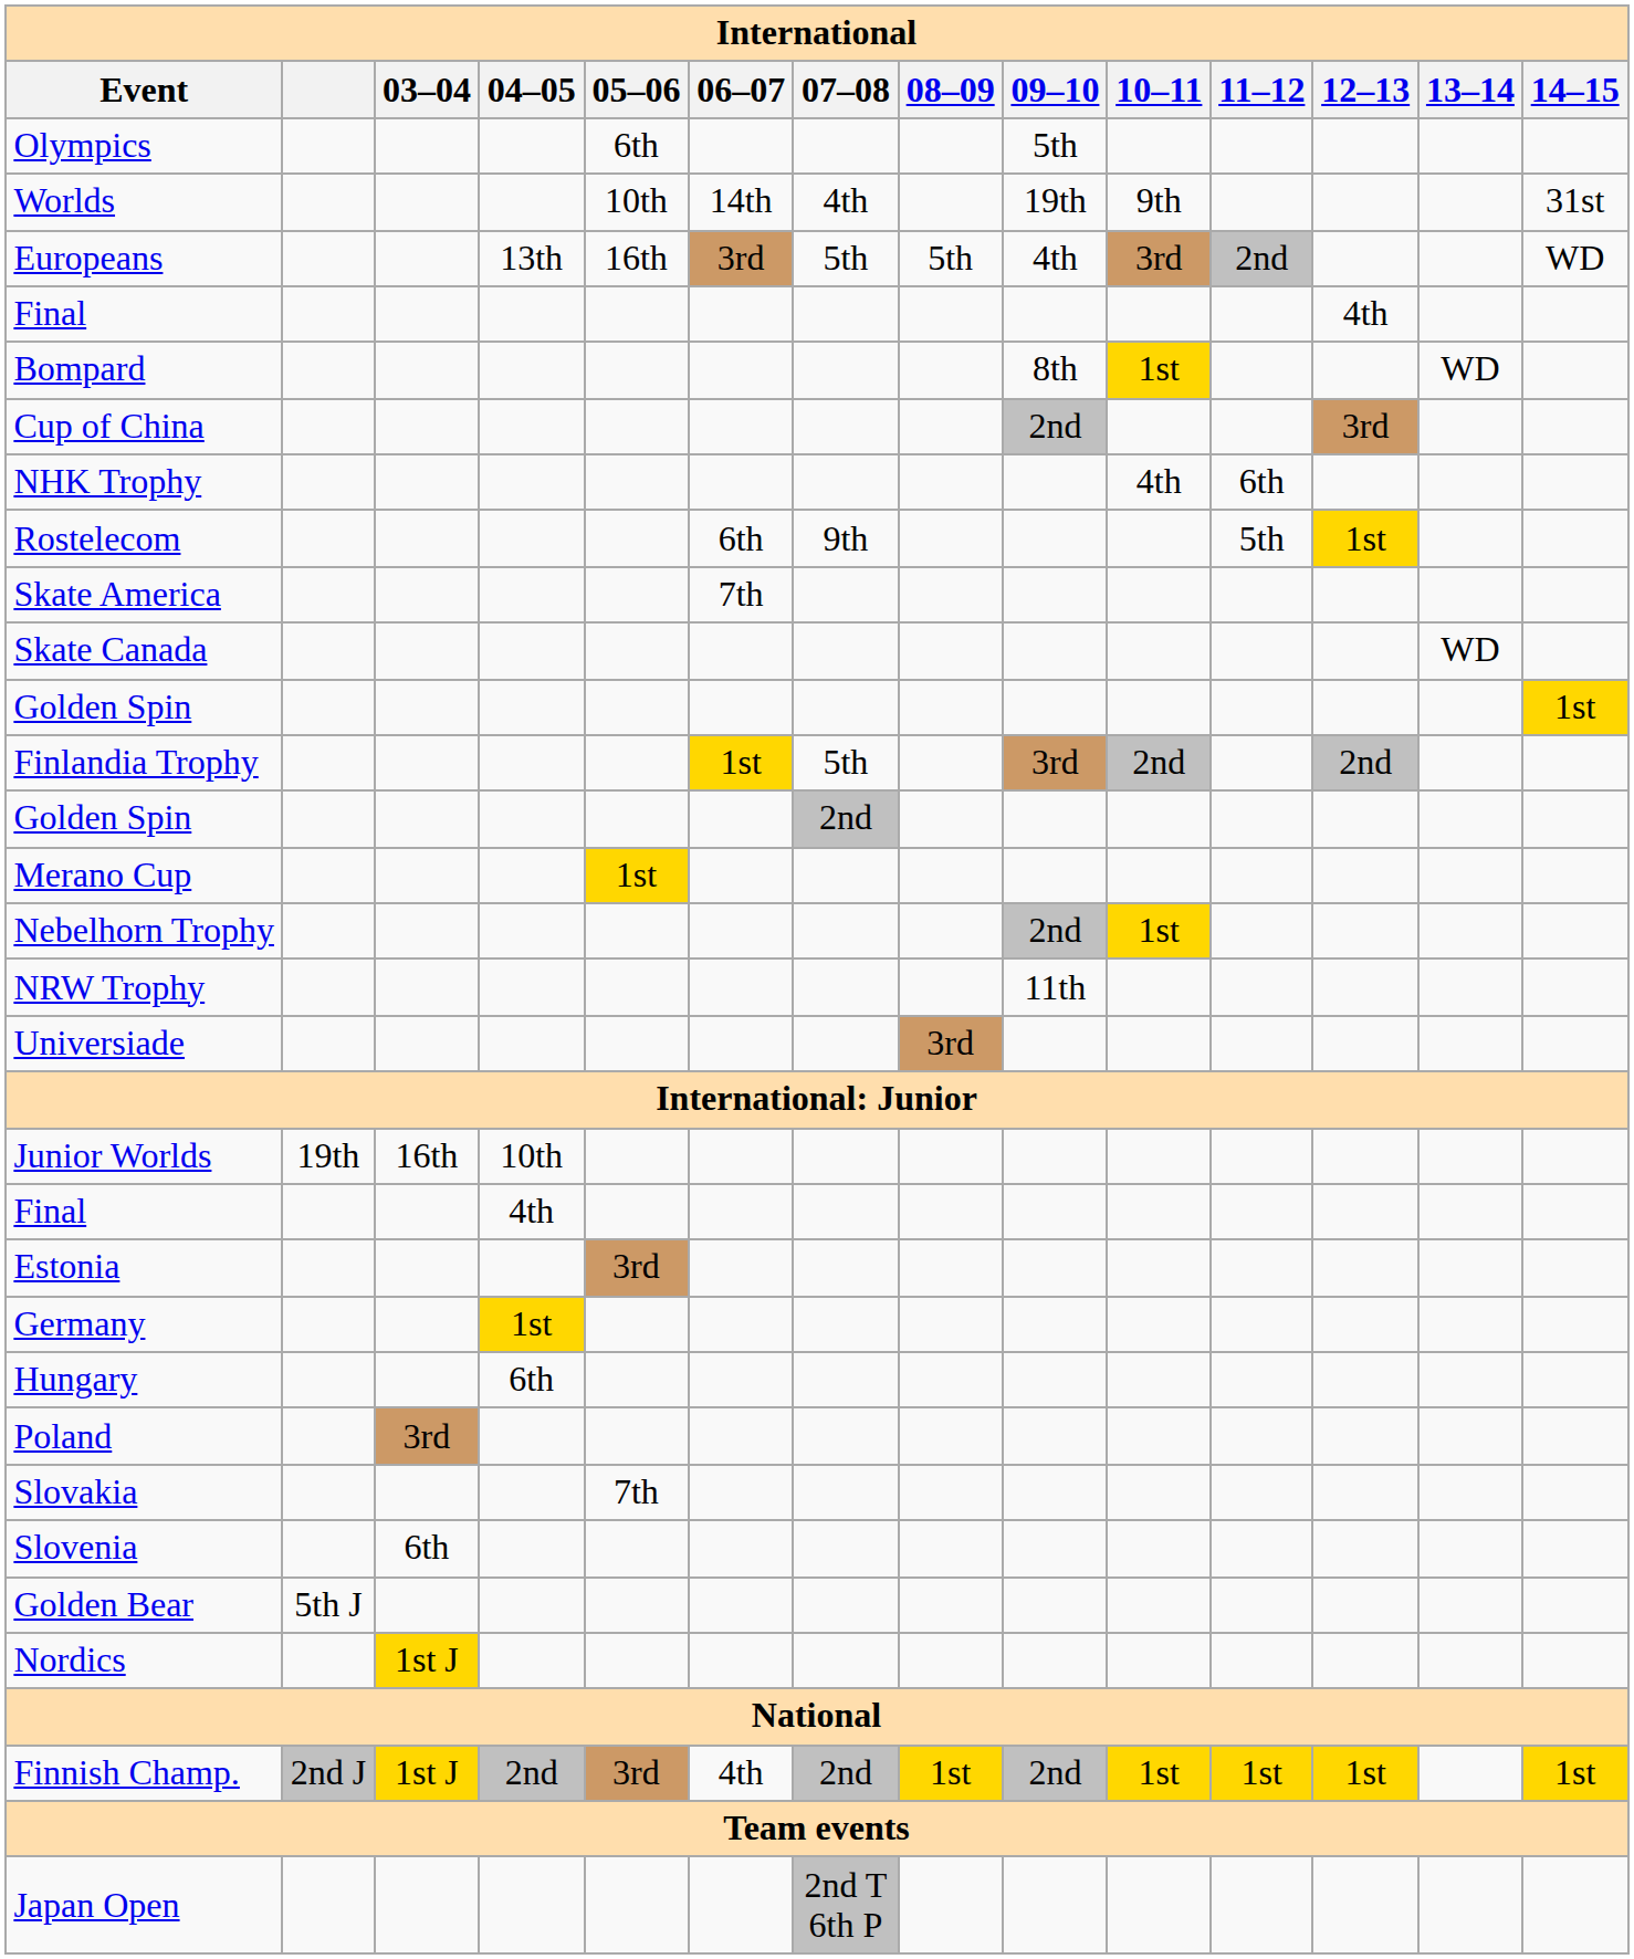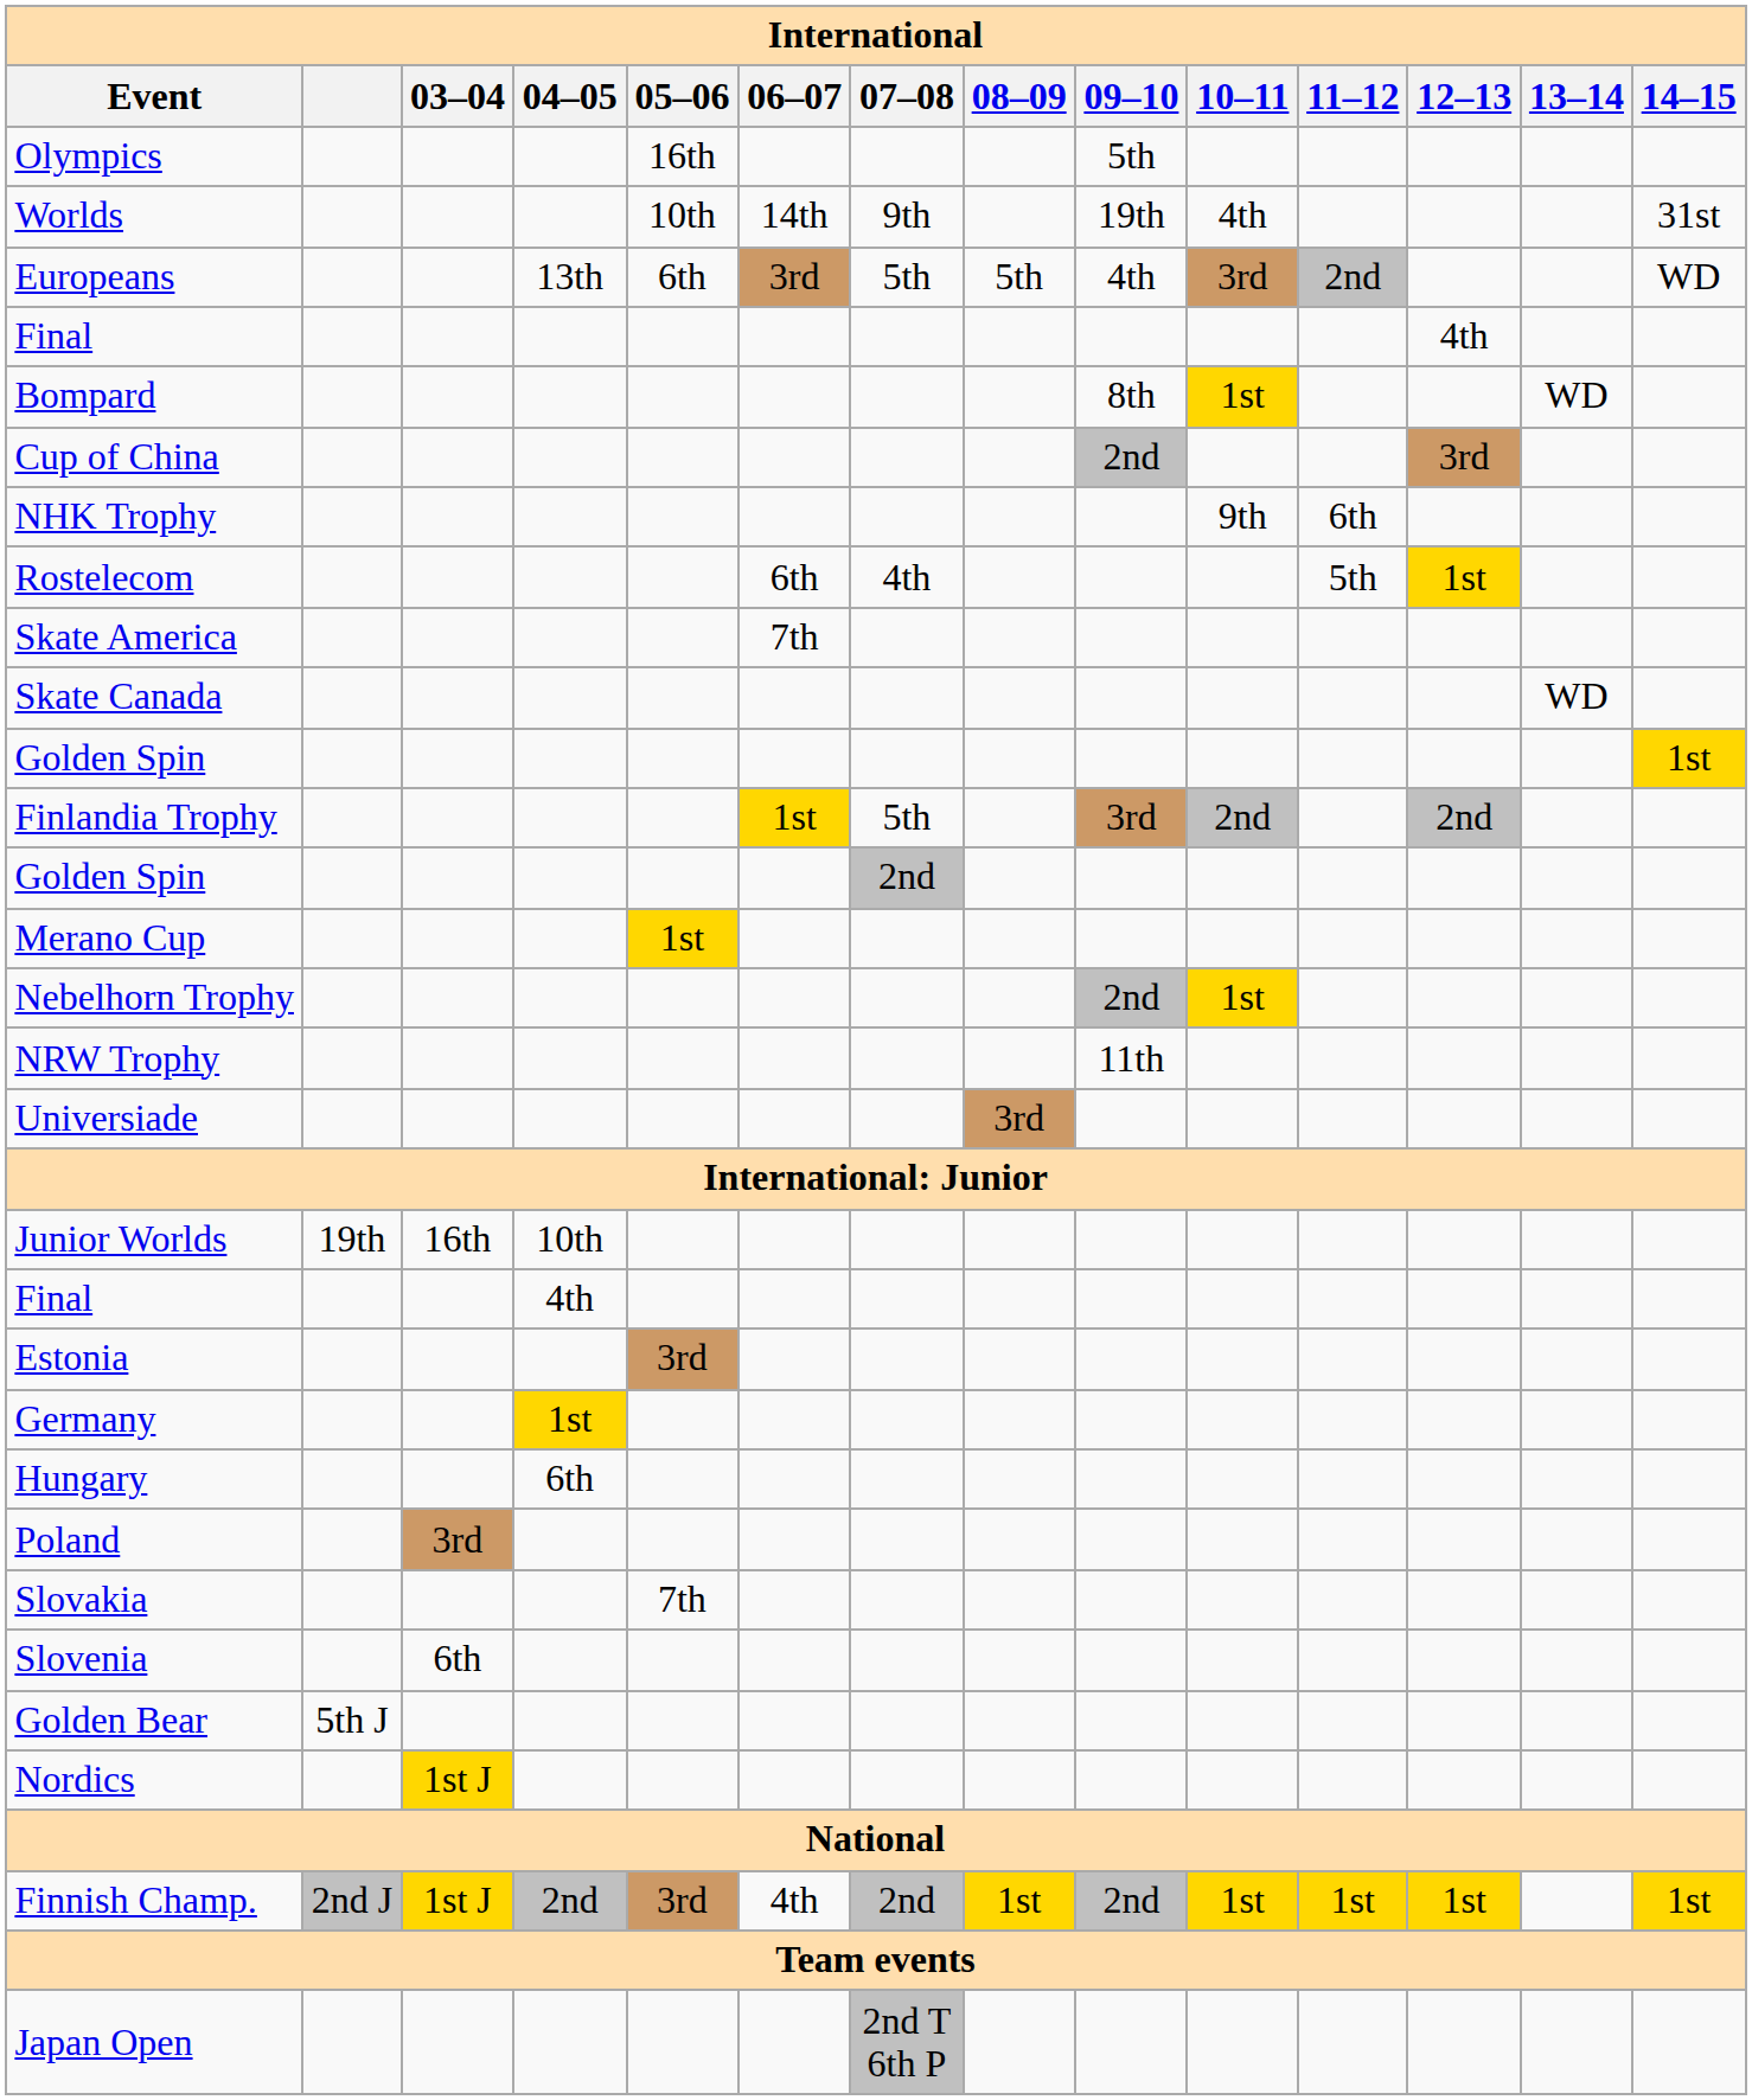Olympics | 05–06: 6th -> 16th
Worlds | 07–08: 4th -> 9th
Worlds | 10–11: 9th -> 4th
Europeans | 05–06: 16th -> 6th
NHK Trophy | 10–11: 4th -> 9th
Rostelecom | 07–08: 9th -> 4th
